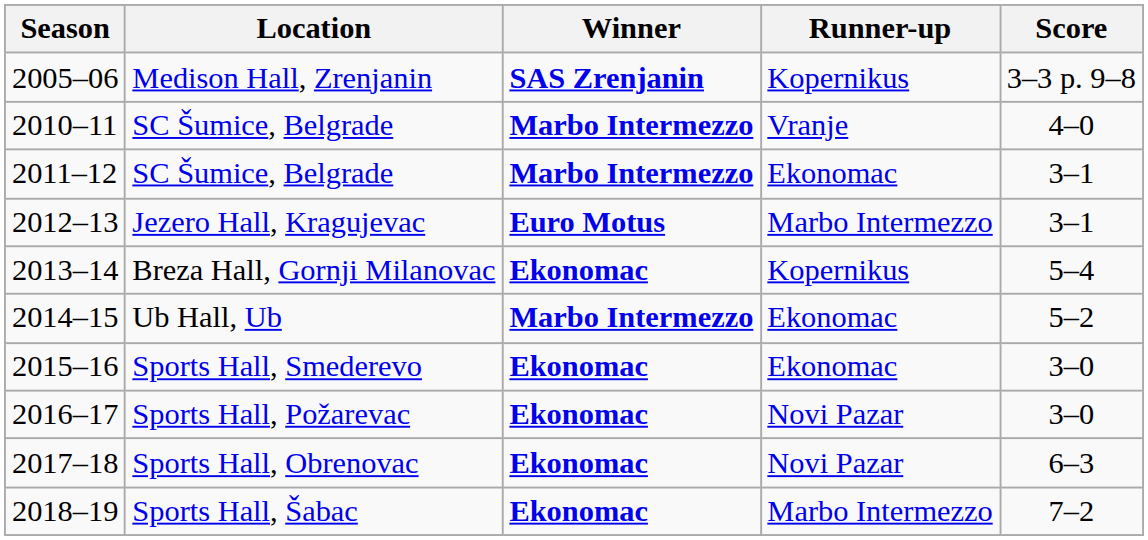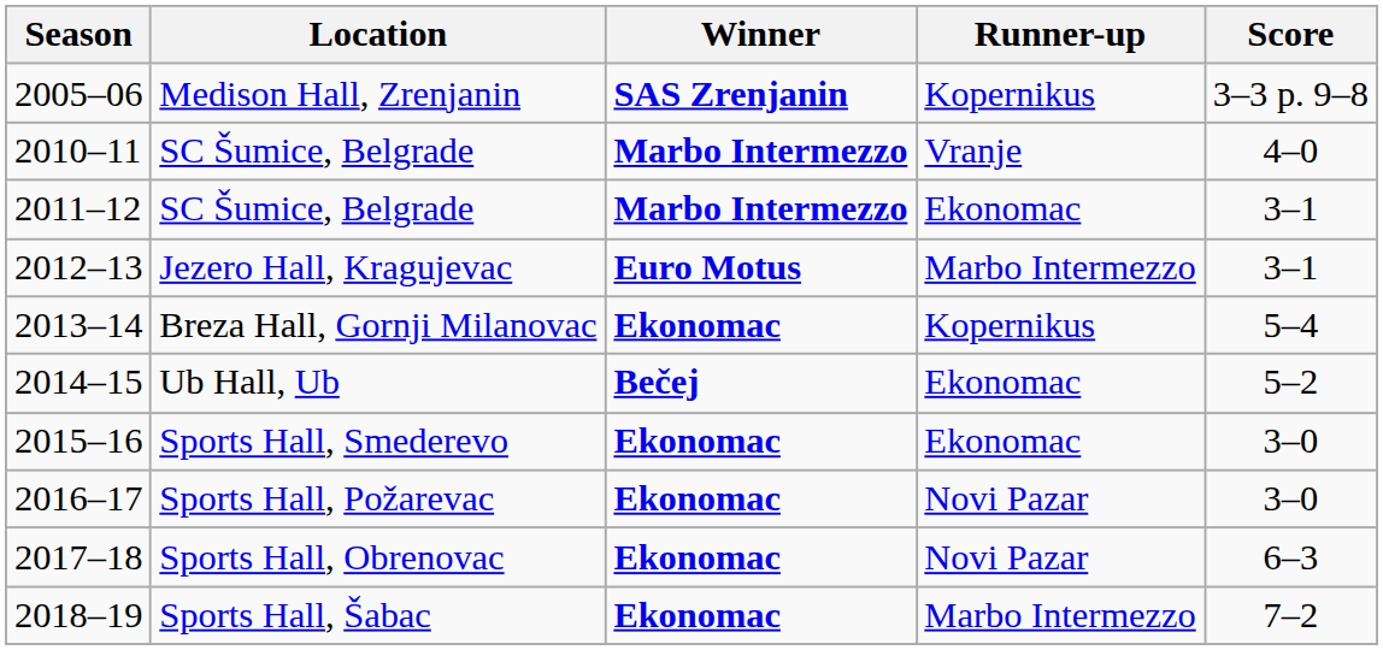Ub Hall, Ub | Winner: Marbo Intermezzo -> Bečej
